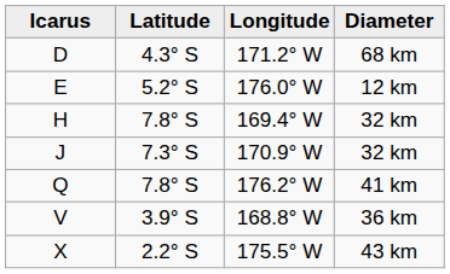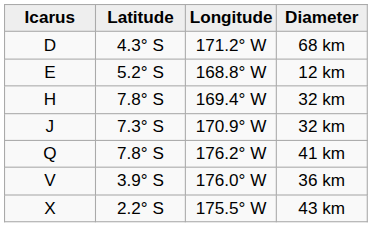E | Longitude: 176.0° W -> 168.8° W
V | Longitude: 168.8° W -> 176.0° W
